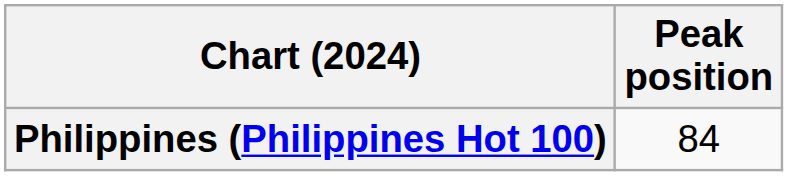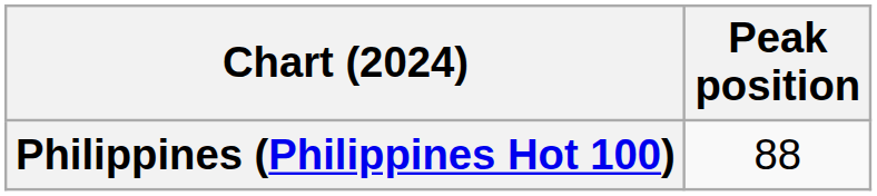Philippines (Philippines Hot 100) | Peak position: 84 -> 88
